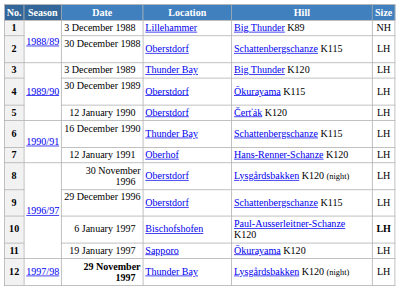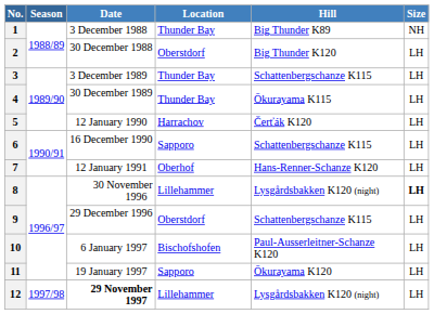1 | Location: Lillehammer -> Thunder Bay
2 | Hill: Schattenbergschanze K115 -> Big Thunder K120
3 | Hill: Big Thunder K120 -> Schattenbergschanze K115
4 | Location: Oberstdorf -> Thunder Bay
5 | Location: Oberstdorf -> Harrachov
6 | Location: Thunder Bay -> Sapporo
8 | Location: Oberstdorf -> Lillehammer
8 | Size: normal -> bold
10 | Size: bold -> normal
12 | Location: Thunder Bay -> Lillehammer
